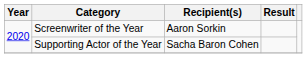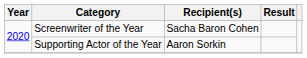Screenwriter of the Year | Recipient(s): Aaron Sorkin -> Sacha Baron Cohen
Supporting Actor of the Year | Recipient(s): Sacha Baron Cohen -> Aaron Sorkin
